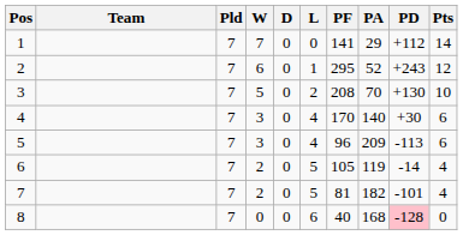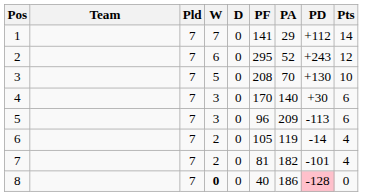- column: L | 0 | 1 | 2 | 4 | 4 | 5 | 5 | 6
8 | W: normal -> bold
8 | PA: 168 -> 186
